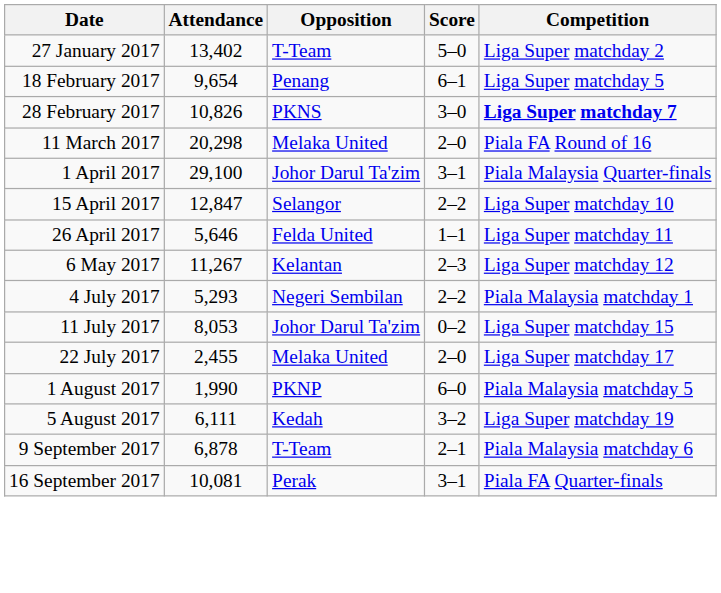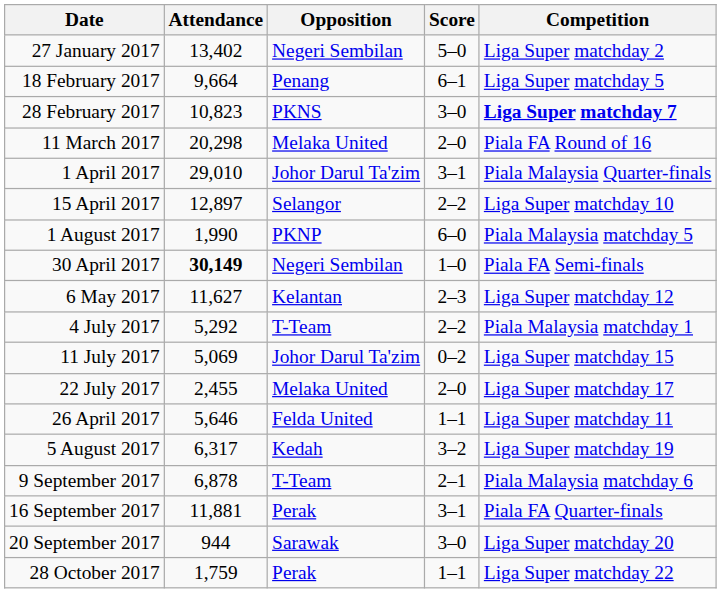27 January 2017 | Opposition: T-Team -> Negeri Sembilan
18 February 2017 | Attendance: 9,654 -> 9,664
28 February 2017 | Attendance: 10,826 -> 10,823
1 April 2017 | Attendance: 29,100 -> 29,010
15 April 2017 | Attendance: 12,847 -> 12,897
rows swapped: 26 April 2017 <-> 1 August 2017
+ row: 30 April 2017 | 30,149 | Negeri Sembilan | 1–0 | Piala FA Semi-finals
6 May 2017 | Attendance: 11,267 -> 11,627
4 July 2017 | Attendance: 5,293 -> 5,292
4 July 2017 | Opposition: Negeri Sembilan -> T-Team
11 July 2017 | Attendance: 8,053 -> 5,069
5 August 2017 | Attendance: 6,111 -> 6,317
16 September 2017 | Attendance: 10,081 -> 11,881
+ row: 20 September 2017 | 944 | Sarawak | 3–0 | Liga Super matchday 20
+ row: 28 October 2017 | 1,759 | Perak | 1–1 | Liga Super matchday 22
